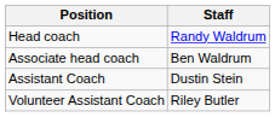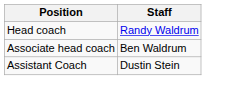- row: Volunteer Assistant Coach | Riley Butler
